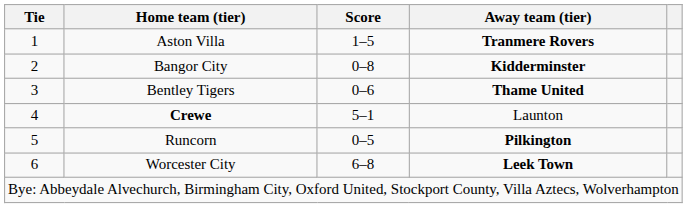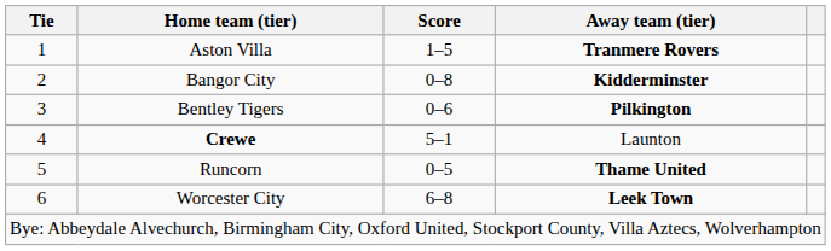Bentley Tigers | Away team (tier): Thame United -> Pilkington
Runcorn | Away team (tier): Pilkington -> Thame United
